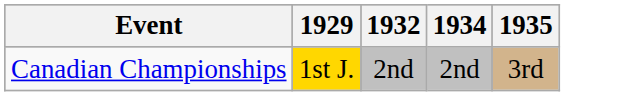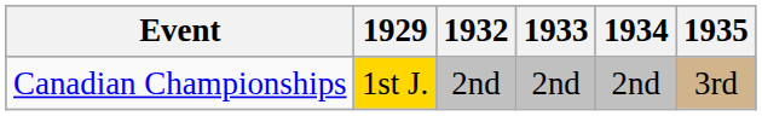+ column: 1933 | 2nd
